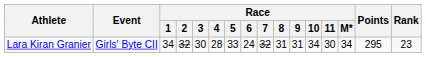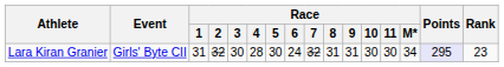Lara Kiran Granier | Race / 1: 34 -> 31
Lara Kiran Granier | Race / 5: 33 -> 30
Lara Kiran Granier | Race / 10: 34 -> 30
Lara Kiran Granier | Points: no background -> lavender background
